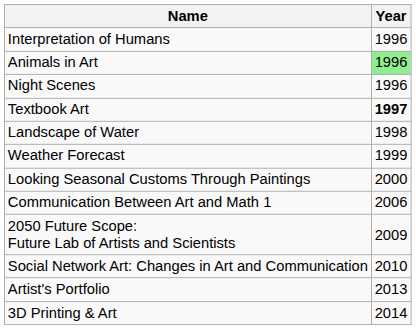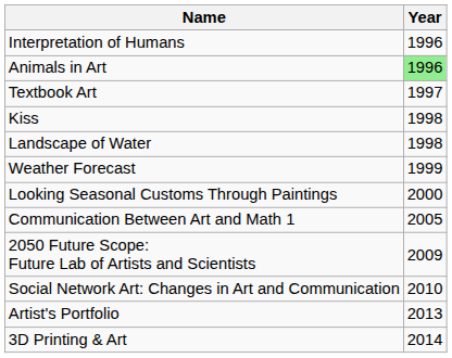- row: Night Scenes | 1996
Textbook Art | Year: bold -> normal
+ row: Kiss | 1998
Communication Between Art and Math 1 | Year: 2006 -> 2005
